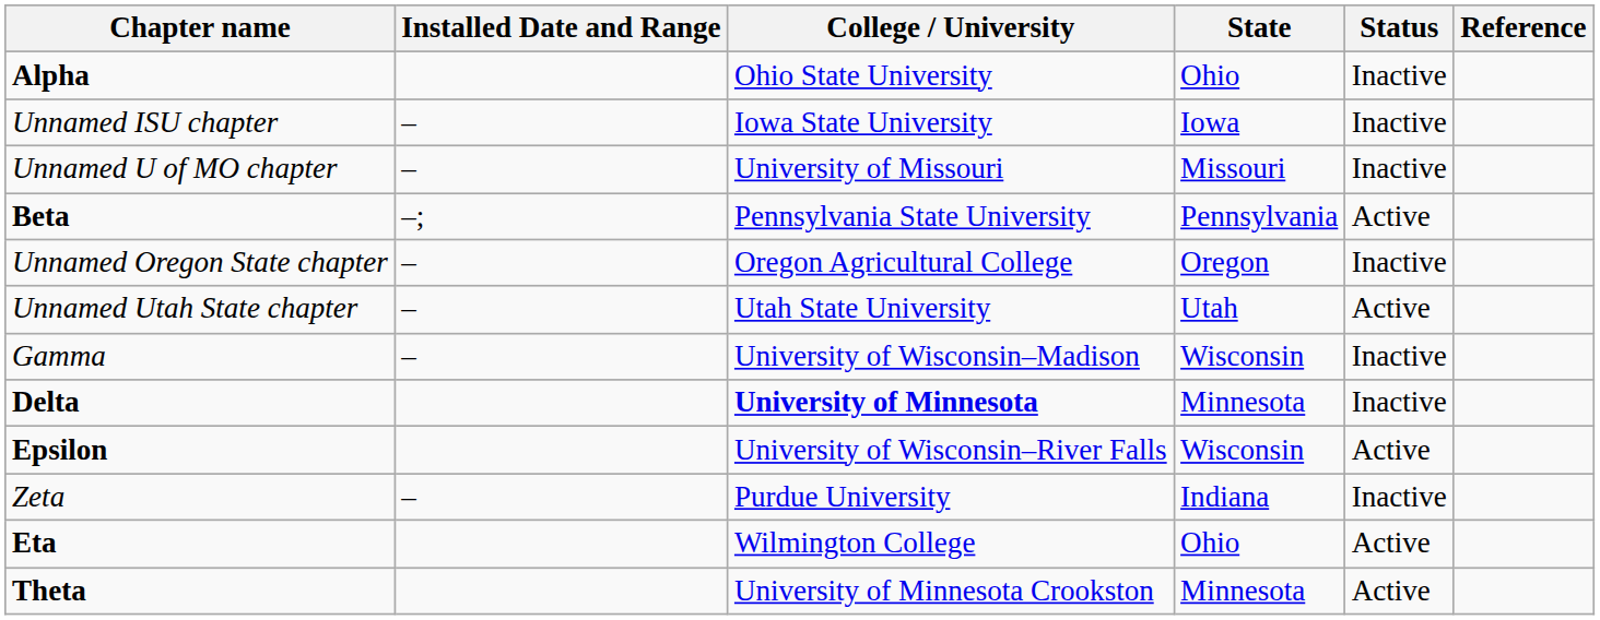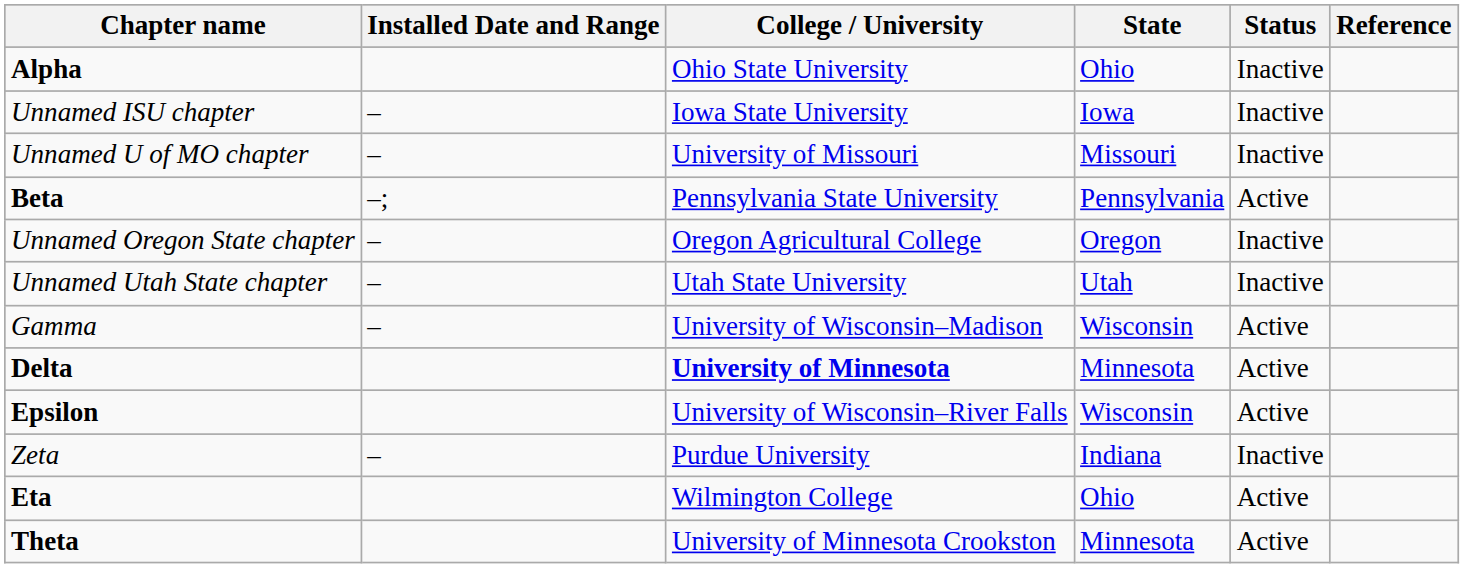Unnamed Utah State chapter | Status: Active -> Inactive
Gamma | Status: Inactive -> Active
Delta | Status: Inactive -> Active
